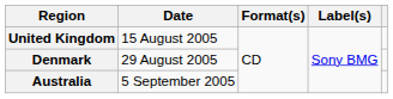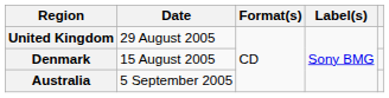United Kingdom | Date: 15 August 2005 -> 29 August 2005
Denmark | Date: 29 August 2005 -> 15 August 2005
